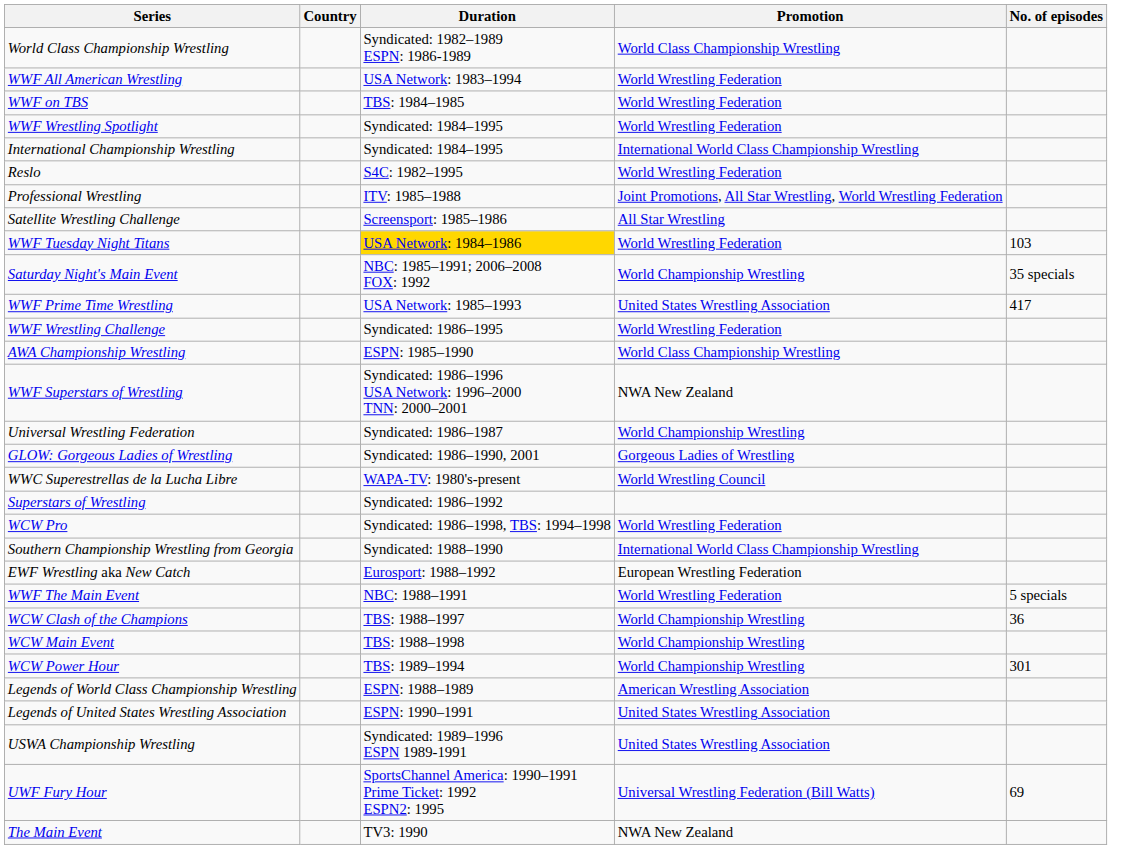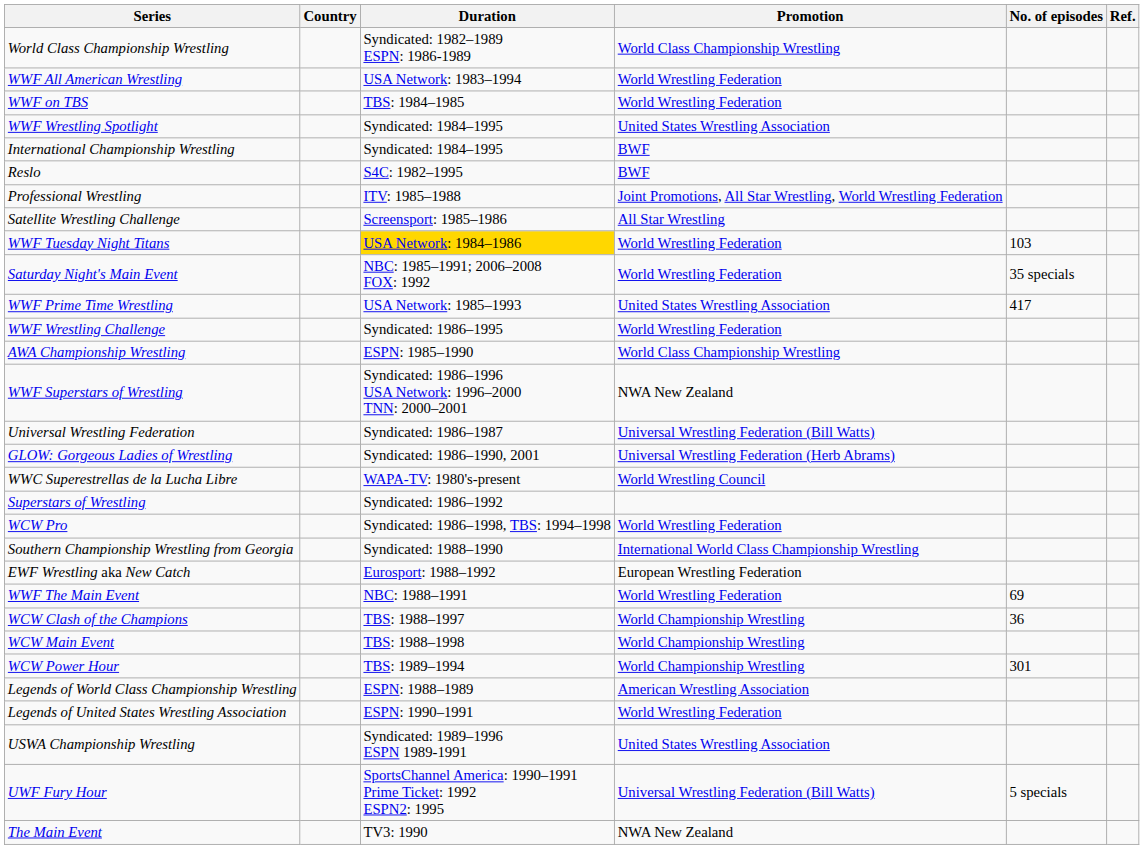+ column: Ref.
WWF Wrestling Spotlight | Promotion: World Wrestling Federation -> United States Wrestling Association
International Championship Wrestling | Promotion: International World Class Championship Wrestling -> BWF
Reslo | Promotion: World Wrestling Federation -> BWF
Saturday Night's Main Event | Promotion: World Championship Wrestling -> World Wrestling Federation
Universal Wrestling Federation | Promotion: World Championship Wrestling -> Universal Wrestling Federation (Bill Watts)
GLOW: Gorgeous Ladies of Wrestling | Promotion: Gorgeous Ladies of Wrestling -> Universal Wrestling Federation (Herb Abrams)
WWF The Main Event | No. of episodes: 5 specials -> 69
Legends of United States Wrestling Association | Promotion: United States Wrestling Association -> World Wrestling Federation
UWF Fury Hour | No. of episodes: 69 -> 5 specials
